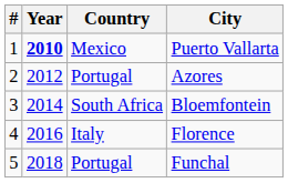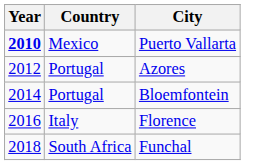- column: # | 1 | 2 | 3 | 4 | 5
Bloemfontein | Country: South Africa -> Portugal
Funchal | Country: Portugal -> South Africa
